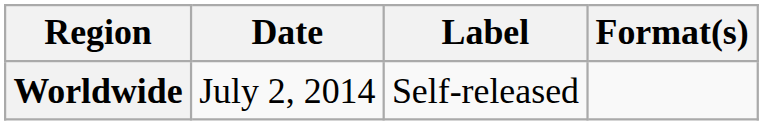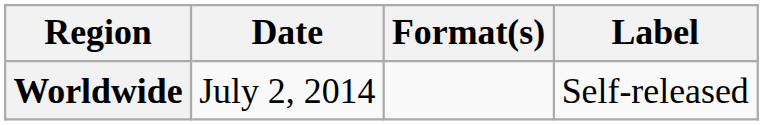columns swapped: Format(s) <-> Label
